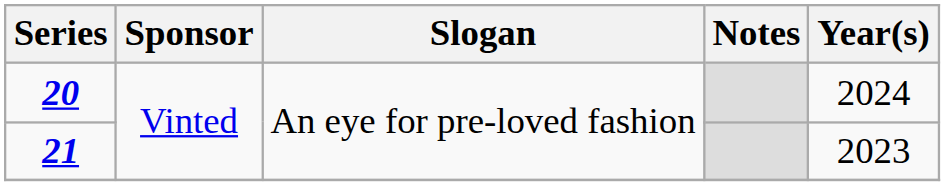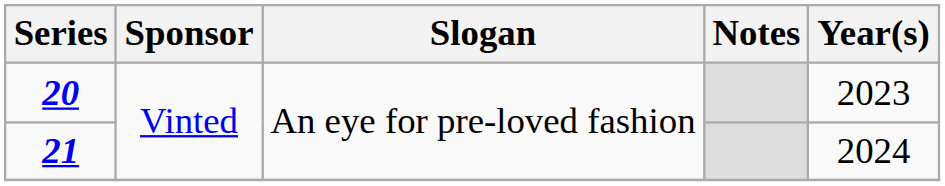20 | Year(s): 2024 -> 2023
21 | Year(s): 2023 -> 2024
